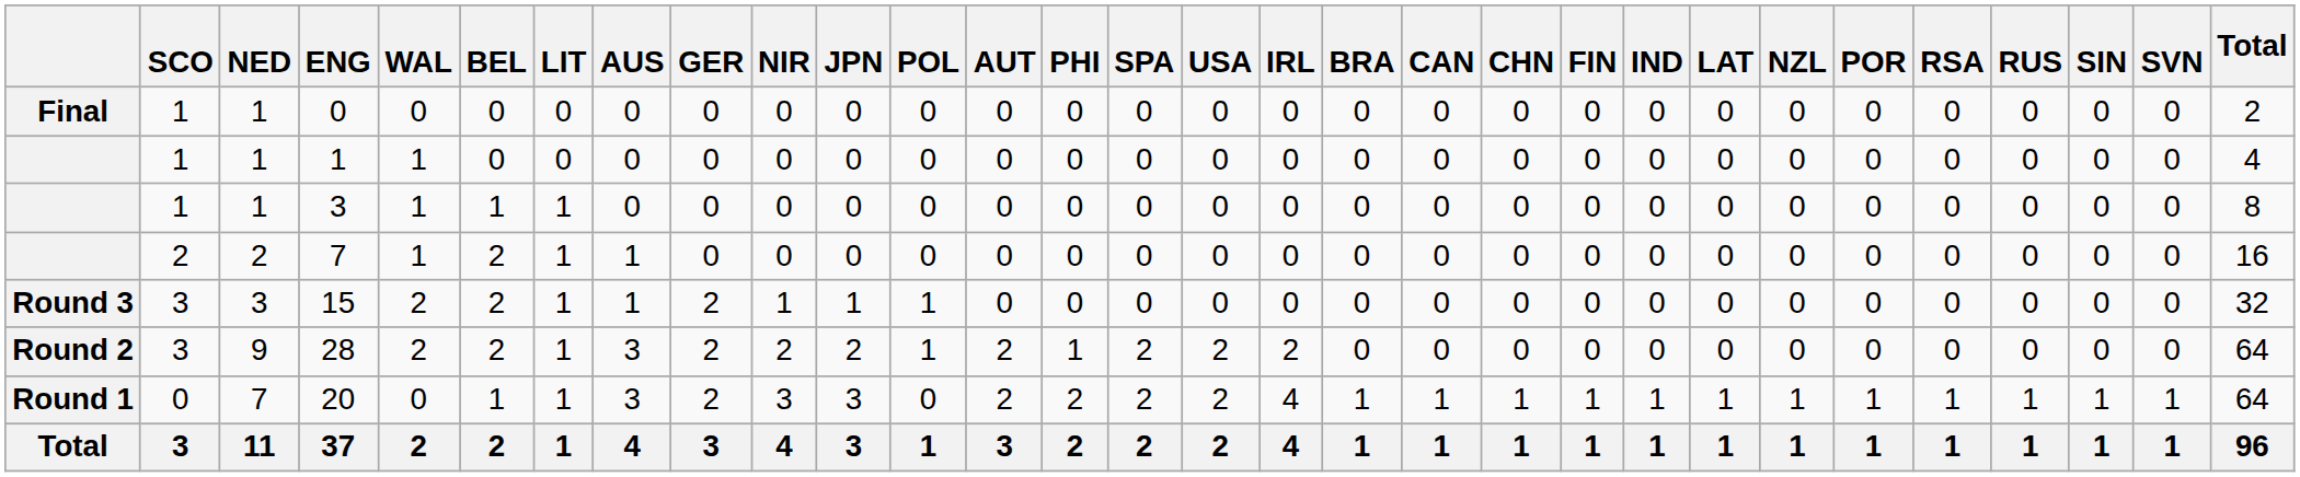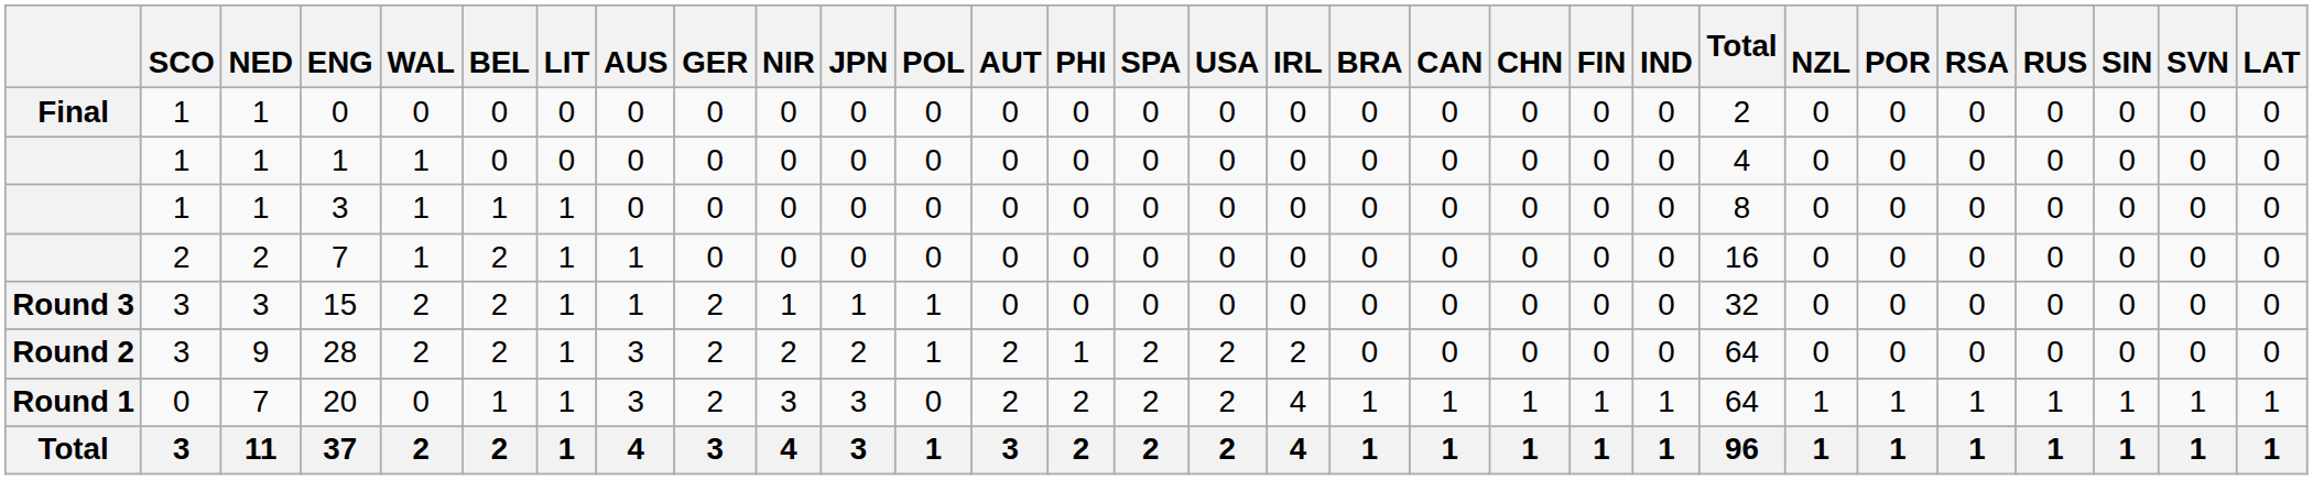columns swapped: LAT <-> Total
